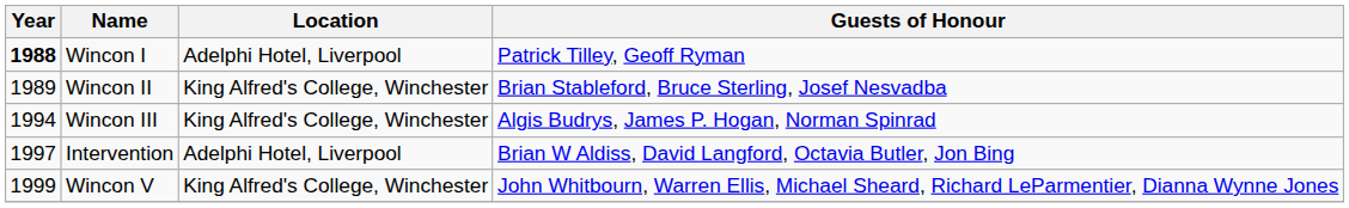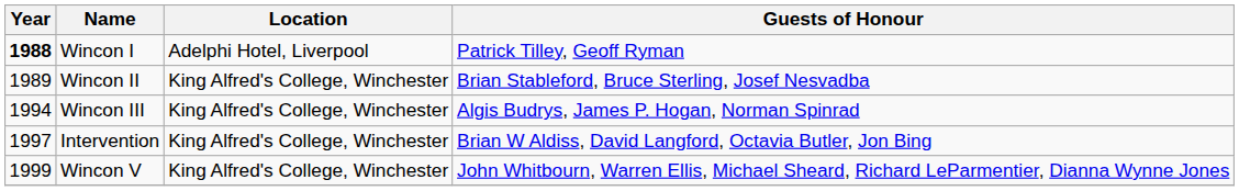Intervention | Location: Adelphi Hotel, Liverpool -> King Alfred's College, Winchester
